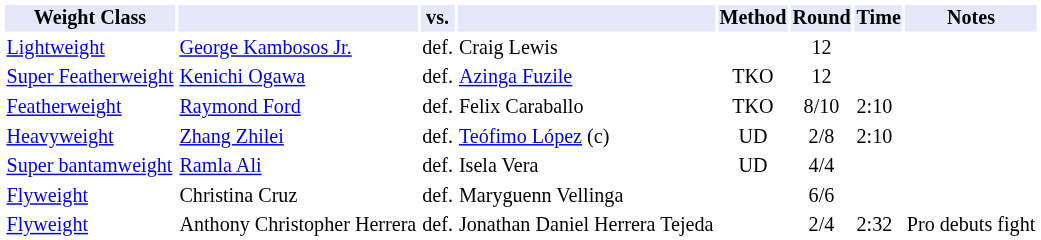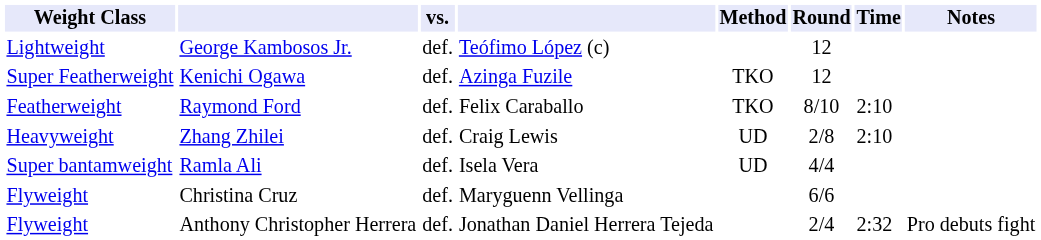George Kambosos Jr. | column 4: Craig Lewis -> Teófimo López (c)
Zhang Zhilei | column 4: Teófimo López (c) -> Craig Lewis
